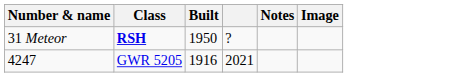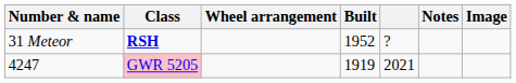+ column: Wheel arrangement
31 Meteor | Built: 1950 -> 1952
4247 | Class: no background -> pink background
4247 | Built: 1916 -> 1919
